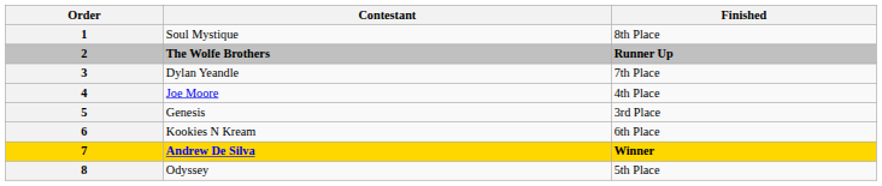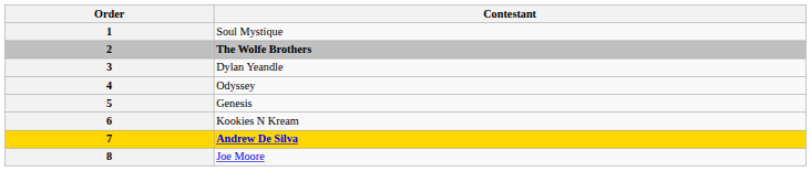- column: Finished | 8th Place | Runner Up | 7th Place | 4th Place | 3rd Place | 6th Place | Winner | 5th Place
4 | Contestant: Joe Moore -> Odyssey
8 | Contestant: Odyssey -> Joe Moore
